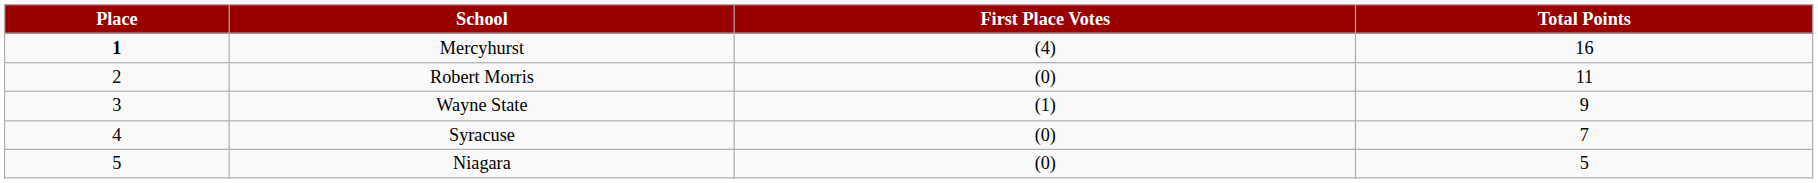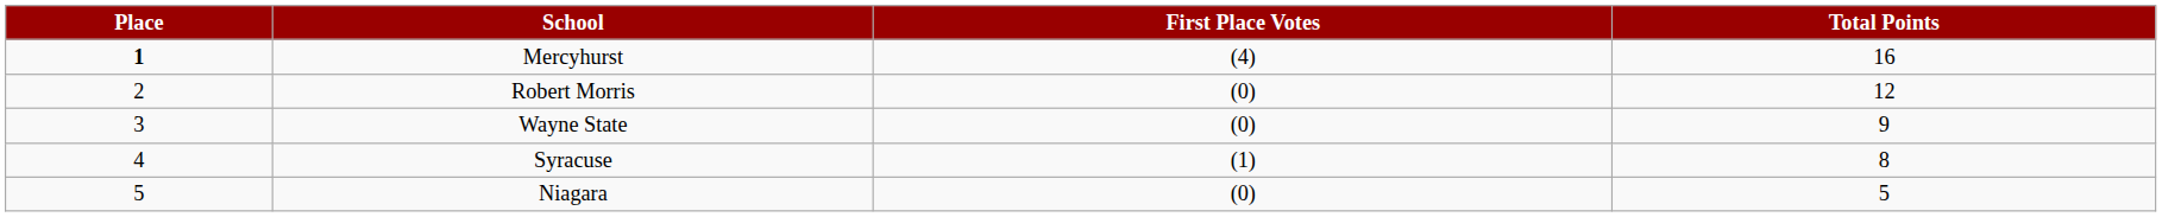Robert Morris | Total Points: 11 -> 12
Wayne State | First Place Votes: (1) -> (0)
Syracuse | First Place Votes: (0) -> (1)
Syracuse | Total Points: 7 -> 8
